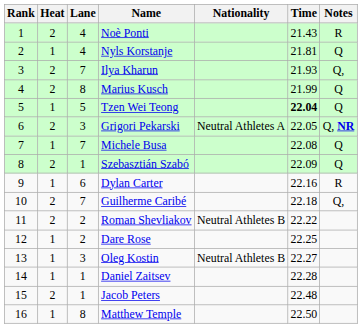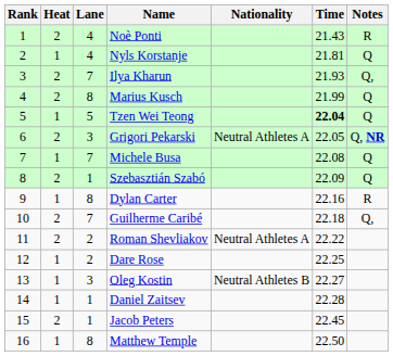Dylan Carter | Lane: 6 -> 8
Roman Shevliakov | Nationality: Neutral Athletes B -> Neutral Athletes A
Jacob Peters | Time: 22.48 -> 22.45
